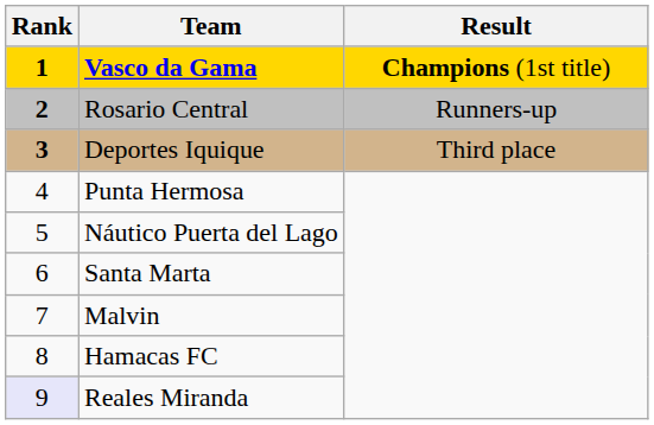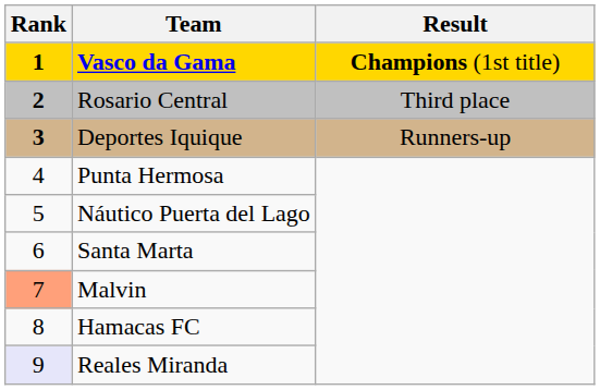Rosario Central | Result: Runners-up -> Third place
Deportes Iquique | Result: Third place -> Runners-up
Malvin | Rank: no background -> lightsalmon background
